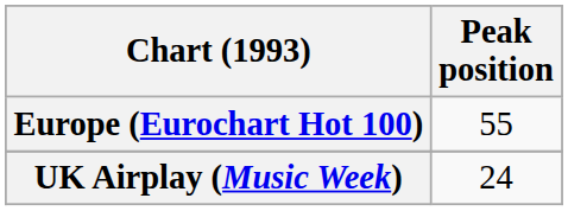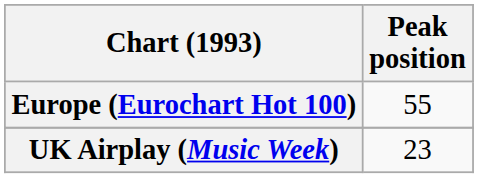UK Airplay (Music Week) | Peak position: 24 -> 23
